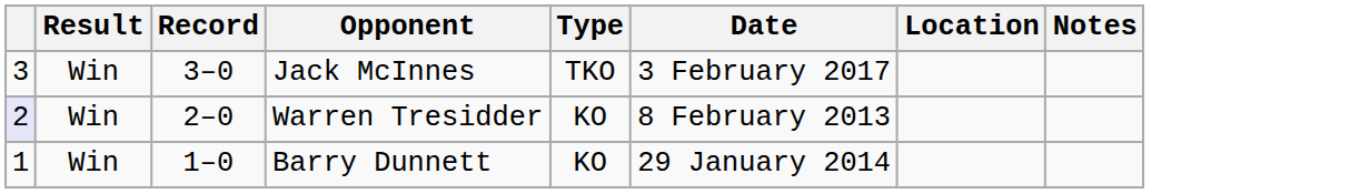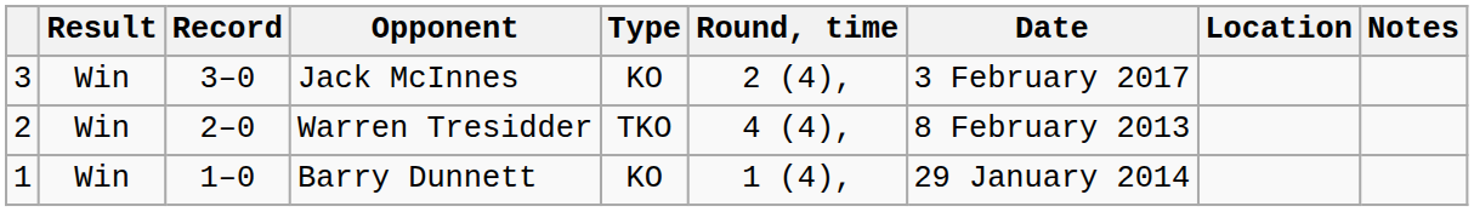+ column: Round, time | 2 (4), | 4 (4), | 1 (4),
Jack McInnes | Type: TKO -> KO
Warren Tresidder | column 1: lavender background -> no background
Warren Tresidder | Type: KO -> TKO
